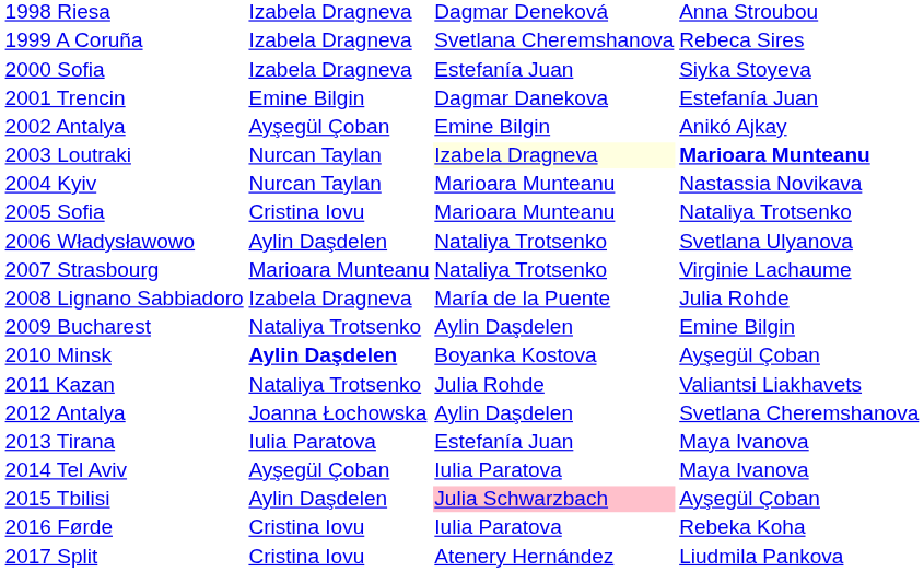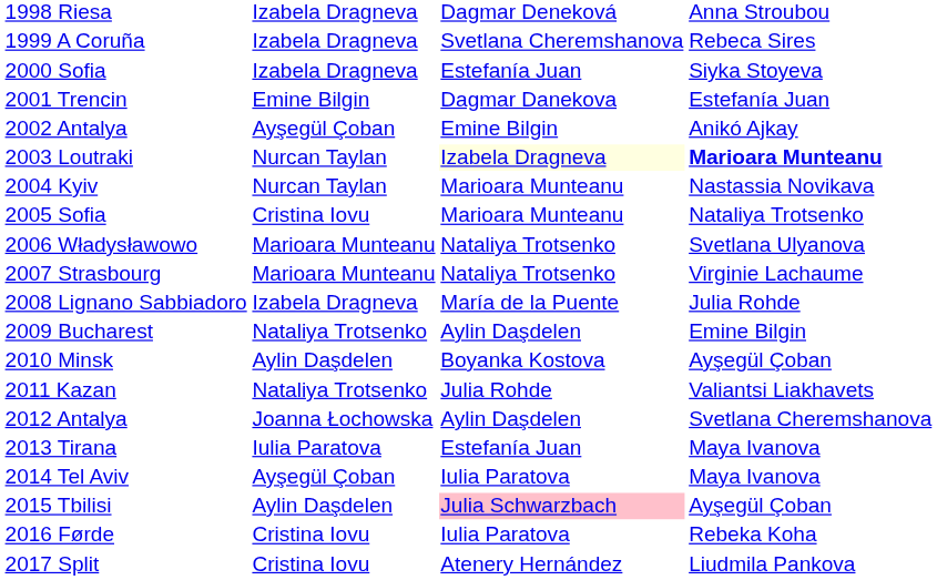2006 Władysławowo | column 2: Aylin Daşdelen -> Marioara Munteanu
2010 Minsk | column 2: bold -> normal
